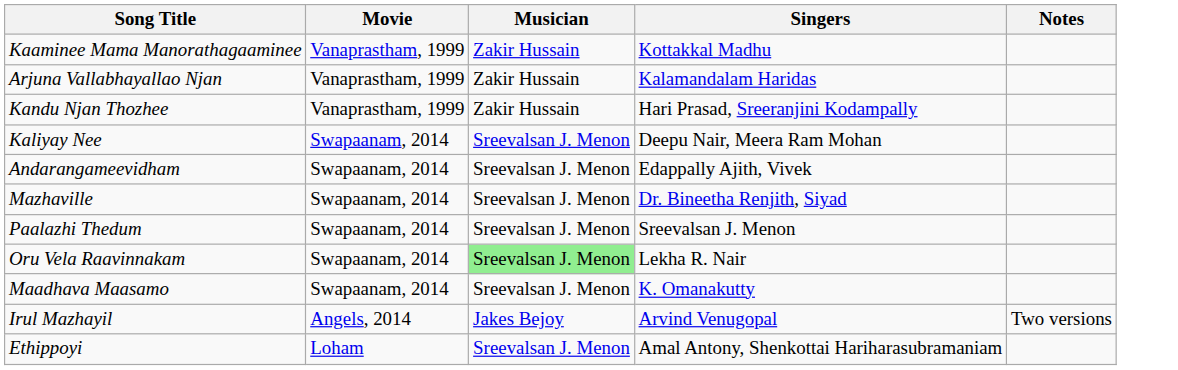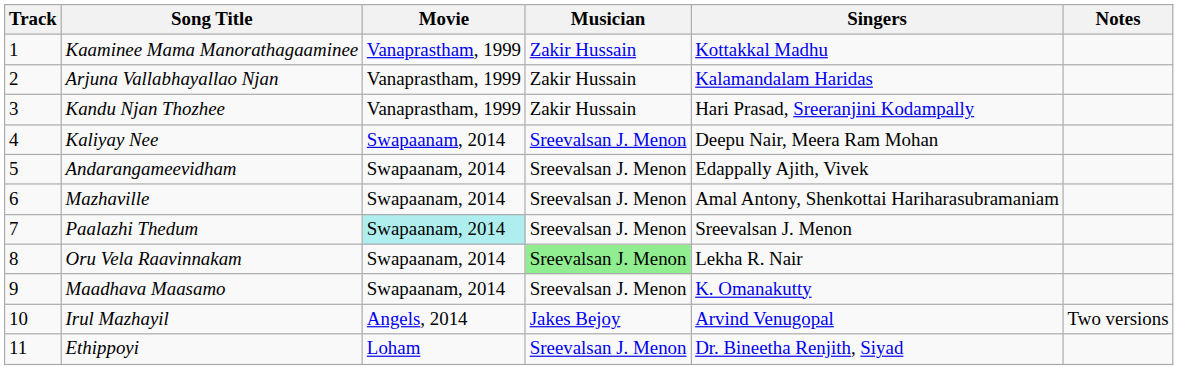+ column: Track | 1 | 2 | 3 | 4 | 5 | 6 | 7 | 8 | 9 | 10 | 11
Mazhaville | Singers: Dr. Bineetha Renjith, Siyad -> Amal Antony, Shenkottai Hariharasubramaniam
Paalazhi Thedum | Movie: no background -> paleturquoise background
Ethippoyi | Singers: Amal Antony, Shenkottai Hariharasubramaniam -> Dr. Bineetha Renjith, Siyad
